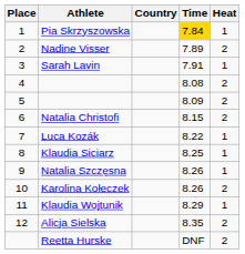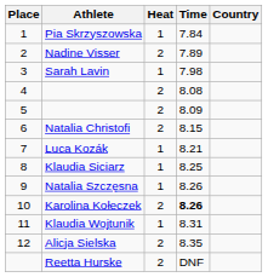columns swapped: Country <-> Heat
Pia Skrzyszowska | Time: gold background -> no background
Sarah Lavin | Time: 7.91 -> 7.98
Luca Kozák | Time: 8.22 -> 8.21
Karolina Kołeczek | Time: normal -> bold
Klaudia Wojtunik | Time: 8.29 -> 8.31
